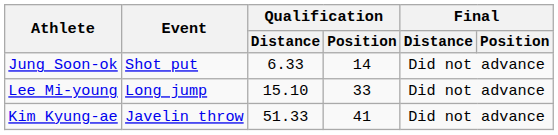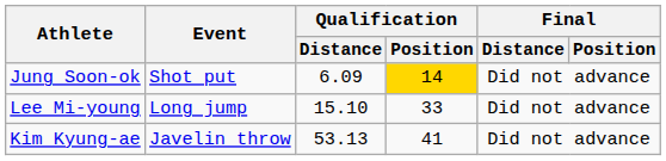Jung Soon-ok | Qualification / Distance: 6.33 -> 6.09
Jung Soon-ok | Qualification / Position: no background -> gold background
Kim Kyung-ae | Qualification / Distance: 51.33 -> 53.13
